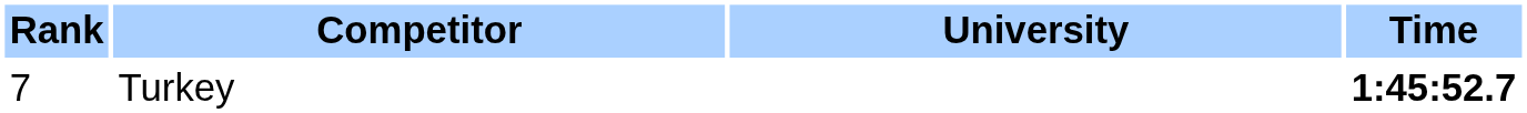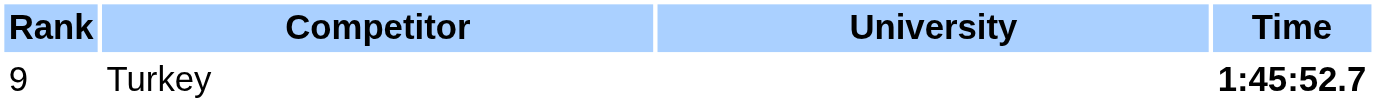Turkey | Rank: 7 -> 9
